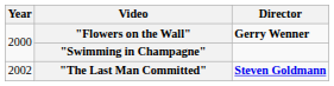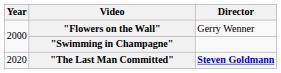"Flowers on the Wall" | Director: bold -> normal
"The Last Man Committed" | Year: 2002 -> 2020
